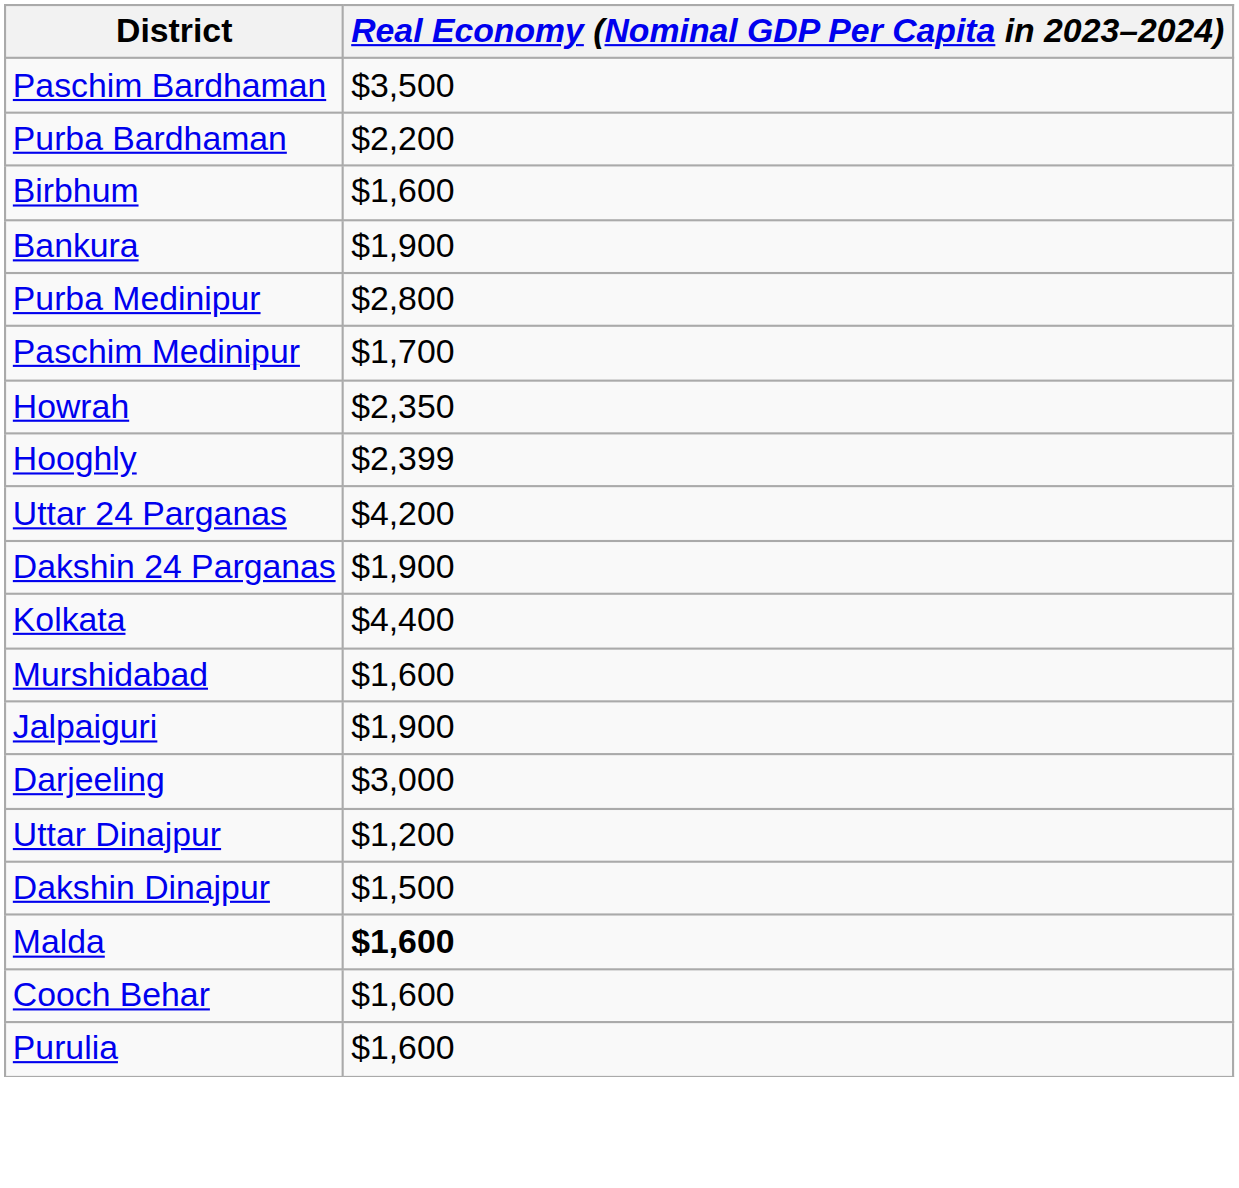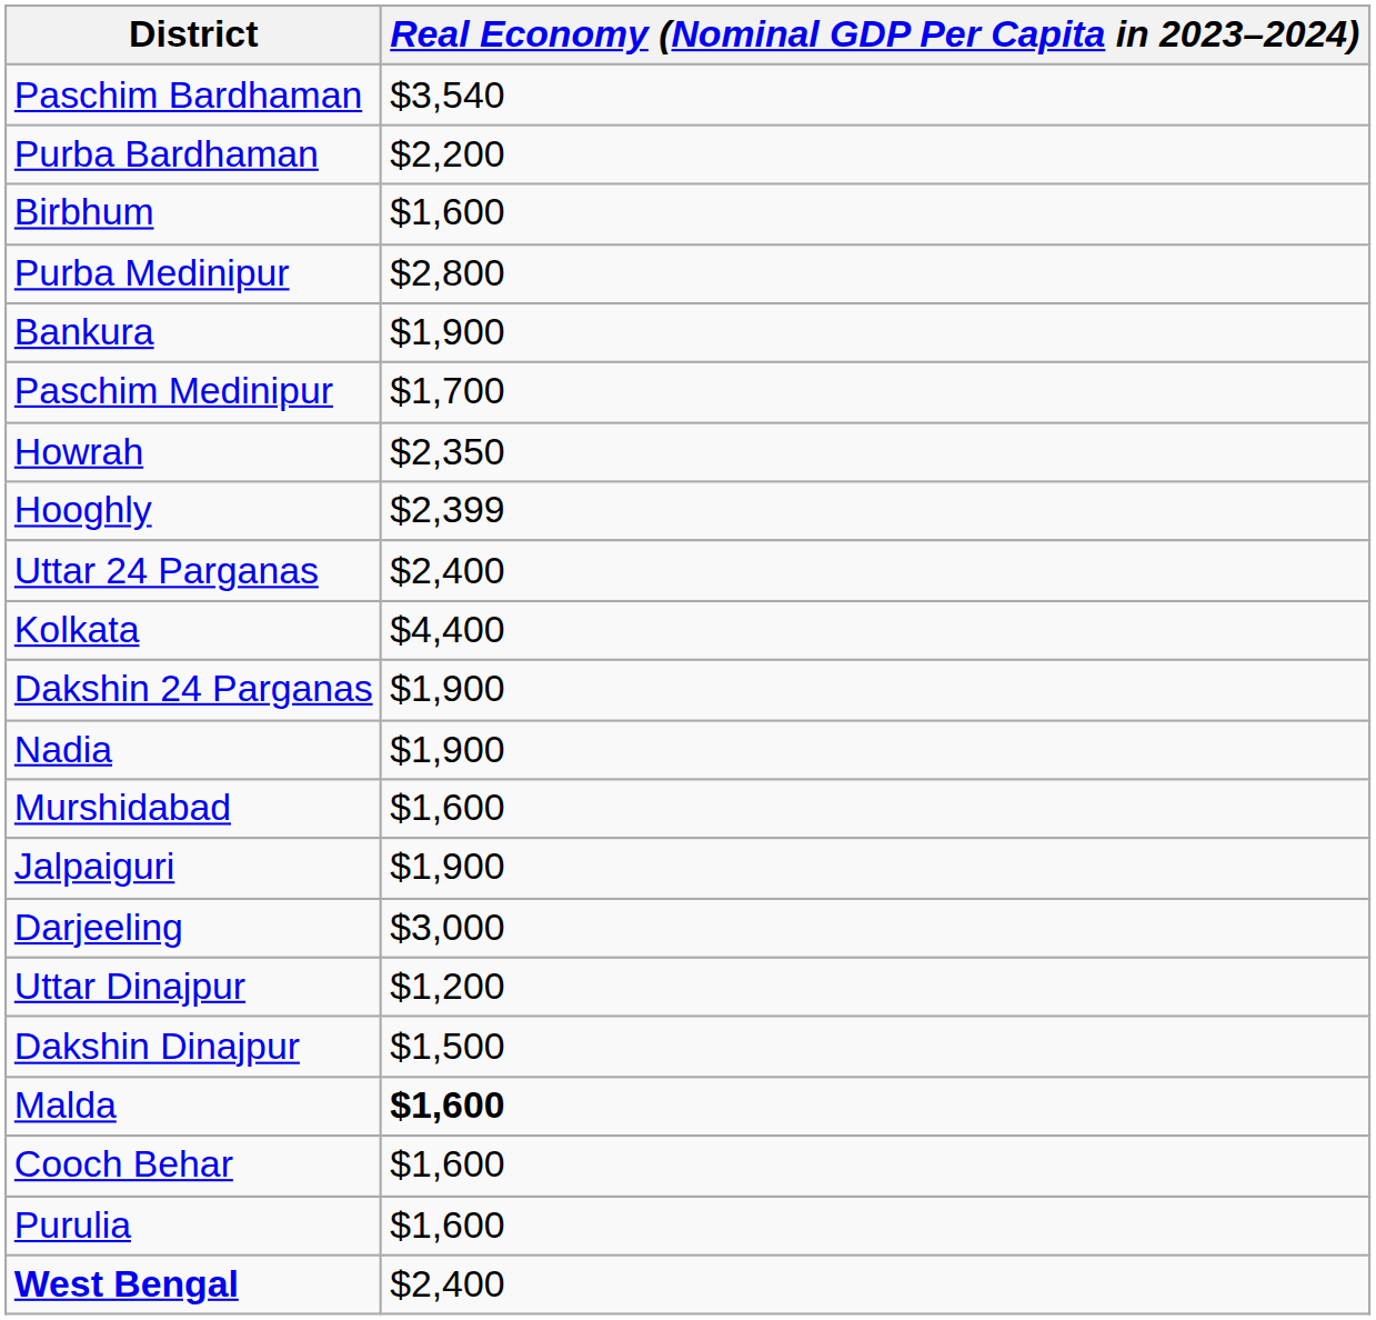Paschim Bardhaman | Real Economy (Nominal GDP Per Capita in 2023–2024): $3,500 -> $3,540
rows swapped: Bankura <-> Purba Medinipur
Uttar 24 Parganas | Real Economy (Nominal GDP Per Capita in 2023–2024): $4,200 -> $2,400
rows swapped: Dakshin 24 Parganas <-> Kolkata
+ row: Nadia | $1,900
+ row: West Bengal | $2,400
